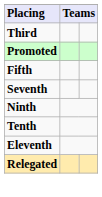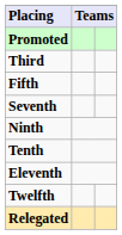rows swapped: Promoted <-> Third
+ row: Twelfth
